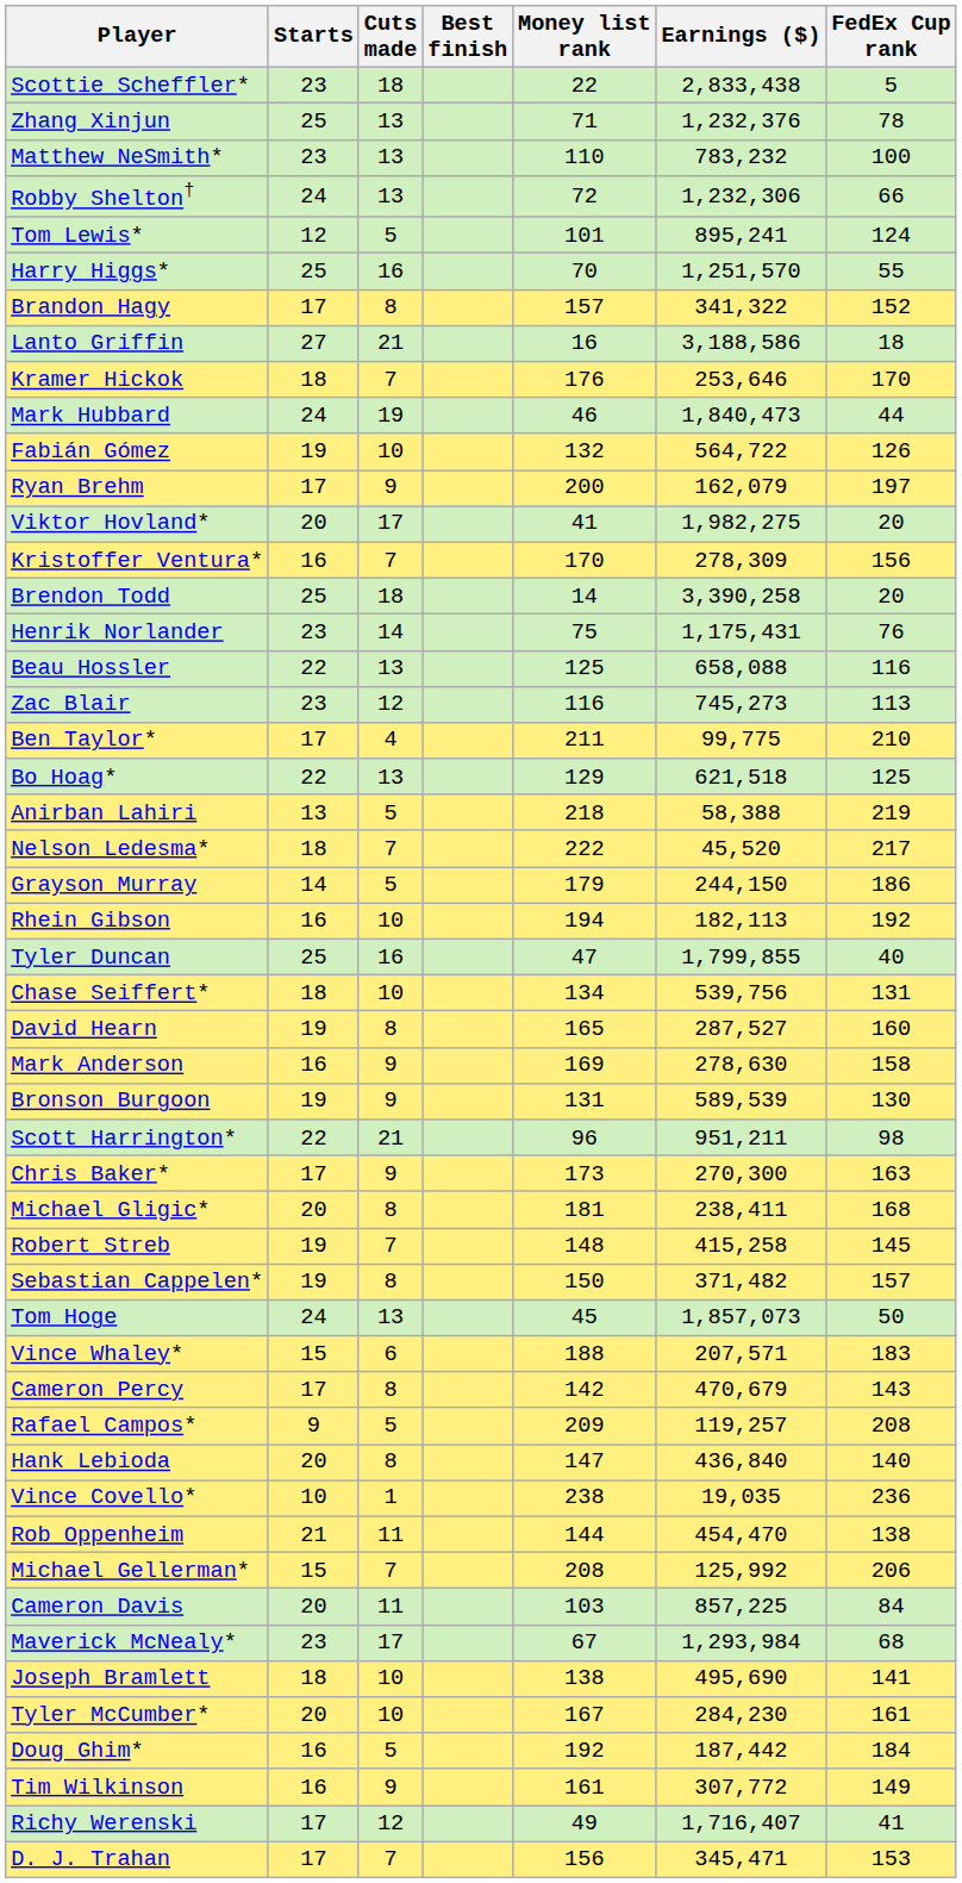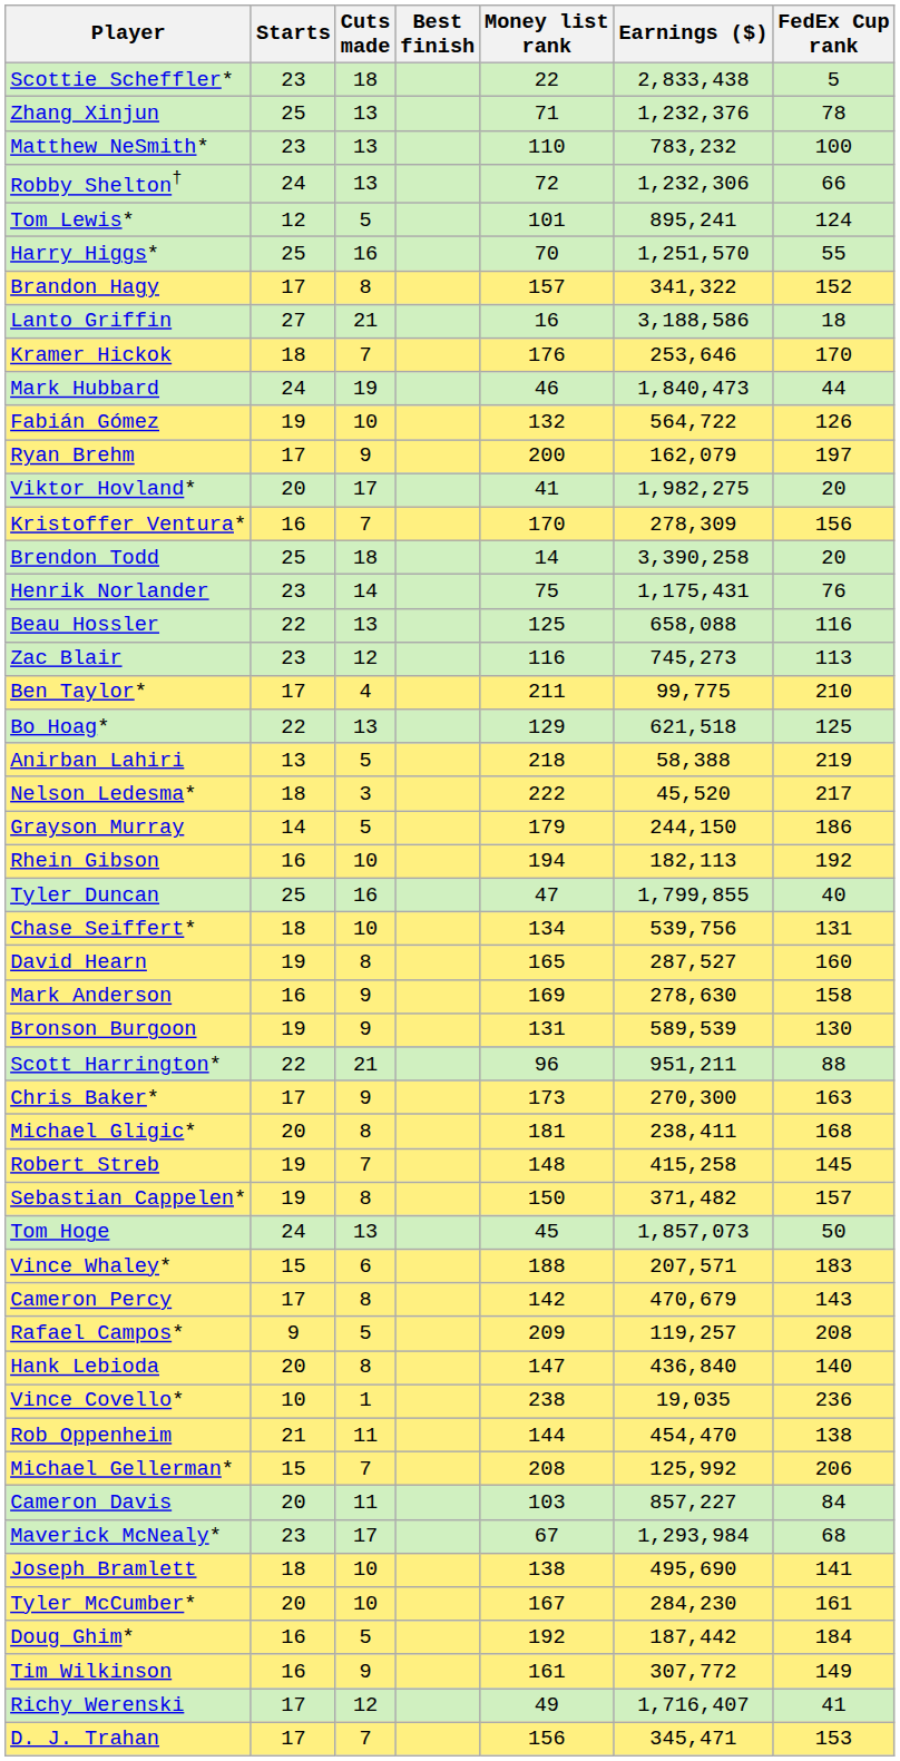Nelson Ledesma* | Cuts made: 7 -> 3
Scott Harrington* | FedEx Cup rank: 98 -> 88
Cameron Davis | Earnings ($): 857,225 -> 857,227
